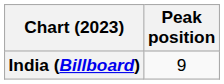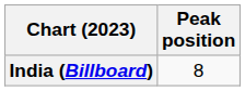India (Billboard) | Peak position: 9 -> 8
